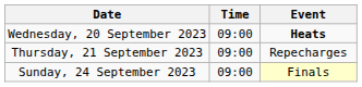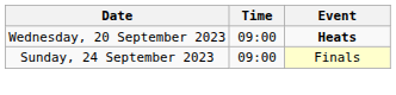- row: Thursday, 21 September 2023 | 09:00 | Repecharges
